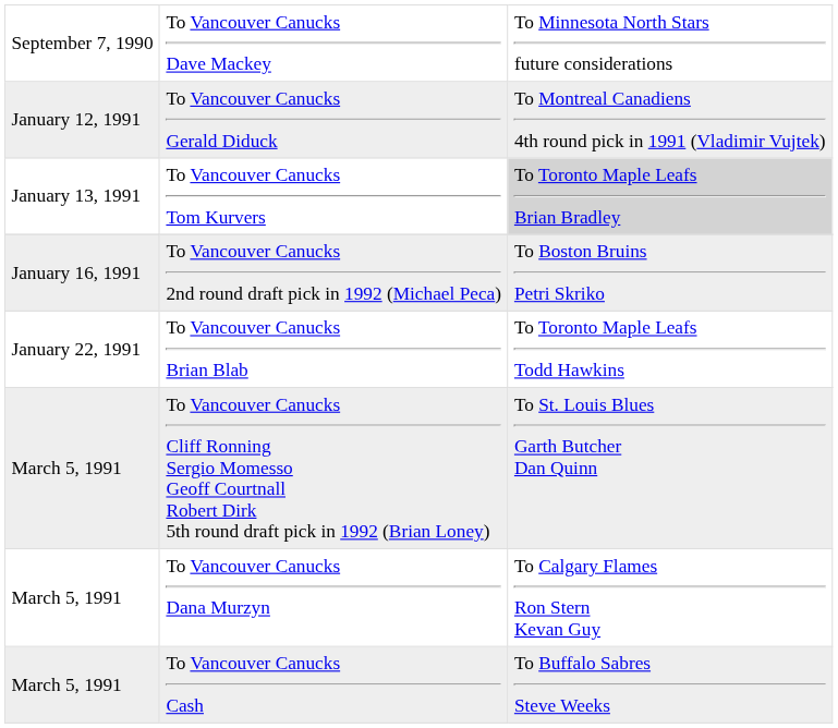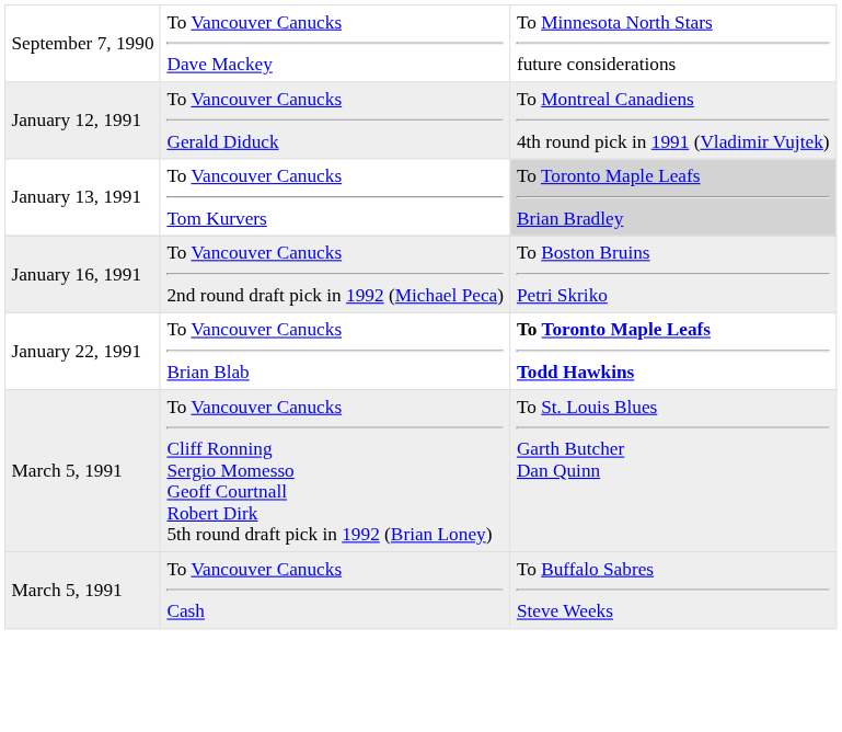To Vancouver Canucks Brian Blab | column 3: normal -> bold
- row: March 5, 1991 | To Vancouver Canucks Dana Murzyn | To Calgary Flames Ron Stern Kevan Guy
